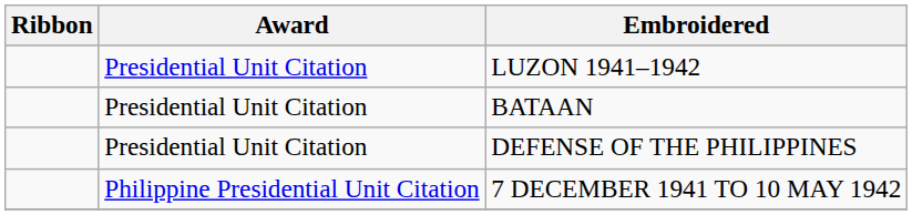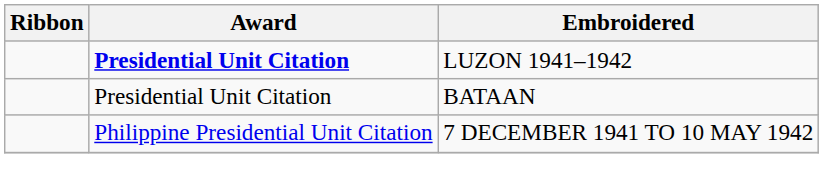LUZON 1941–1942 | Award: normal -> bold
- row: Presidential Unit Citation | DEFENSE OF THE PHILIPPINES
